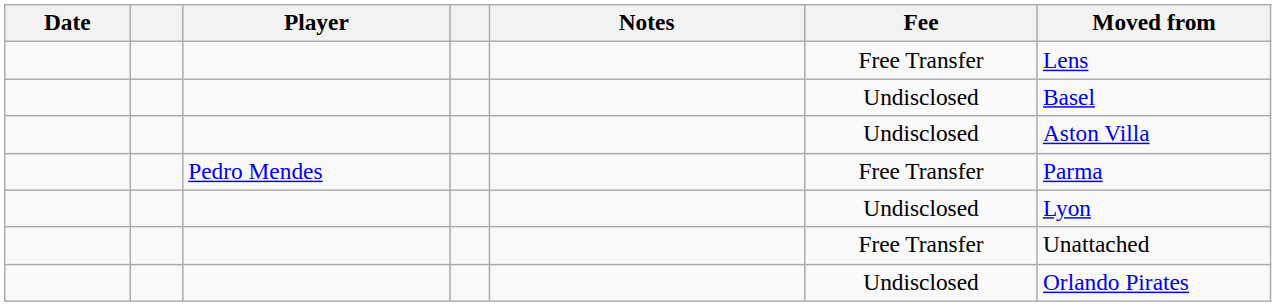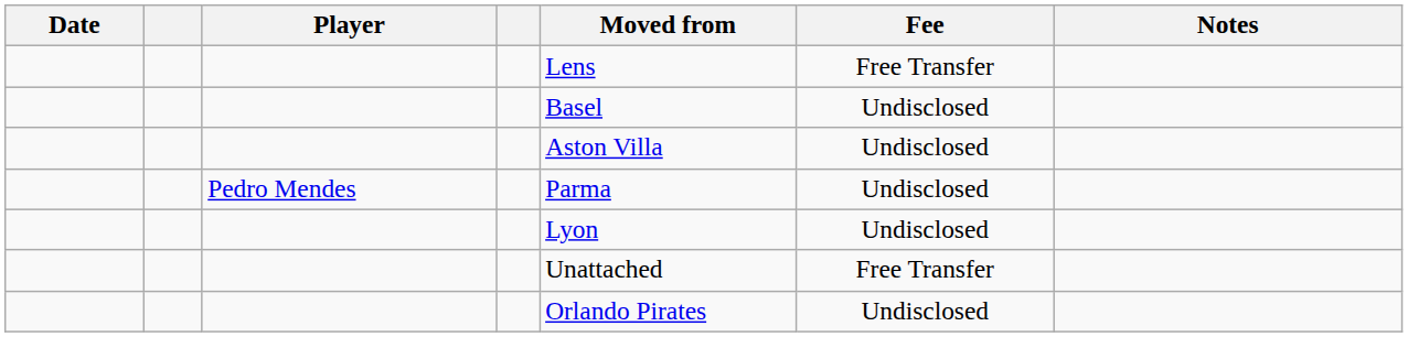columns swapped: Moved from <-> Notes
Pedro Mendes | Fee: Free Transfer -> Undisclosed
